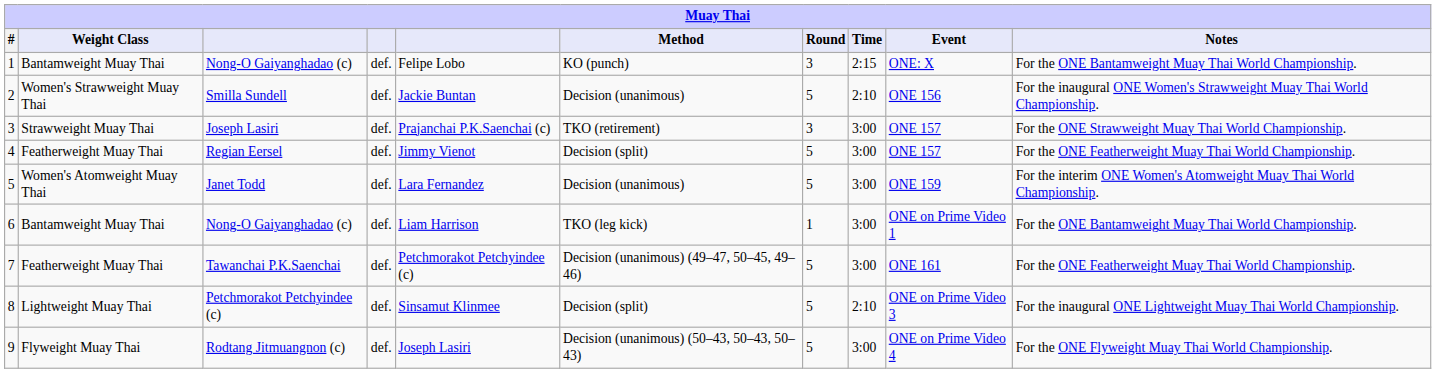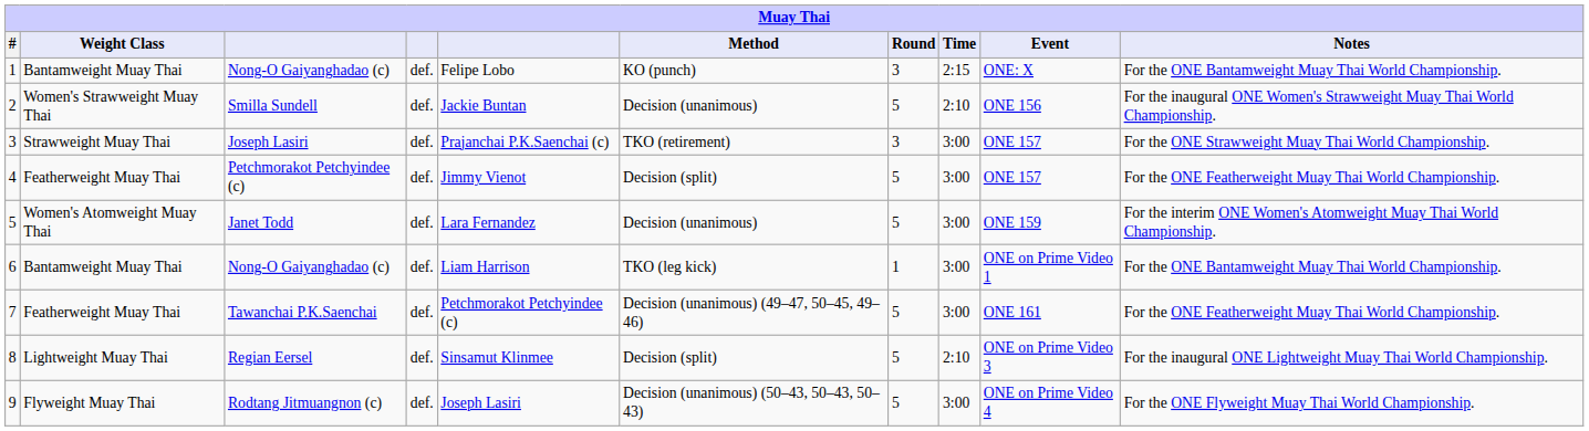4 | column 3: Regian Eersel -> Petchmorakot Petchyindee (c)
8 | column 3: Petchmorakot Petchyindee (c) -> Regian Eersel
